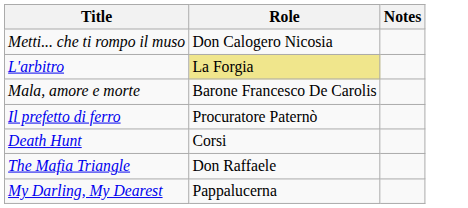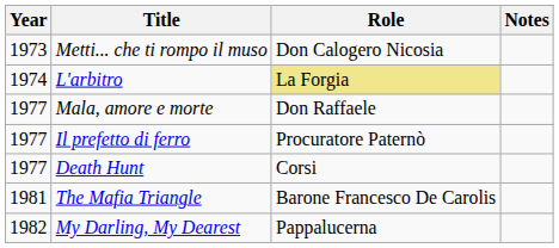+ column: Year | 1973 | 1974 | 1977 | 1977 | 1977 | 1981 | 1982
Mala, amore e morte | Role: Barone Francesco De Carolis -> Don Raffaele
The Mafia Triangle | Role: Don Raffaele -> Barone Francesco De Carolis
